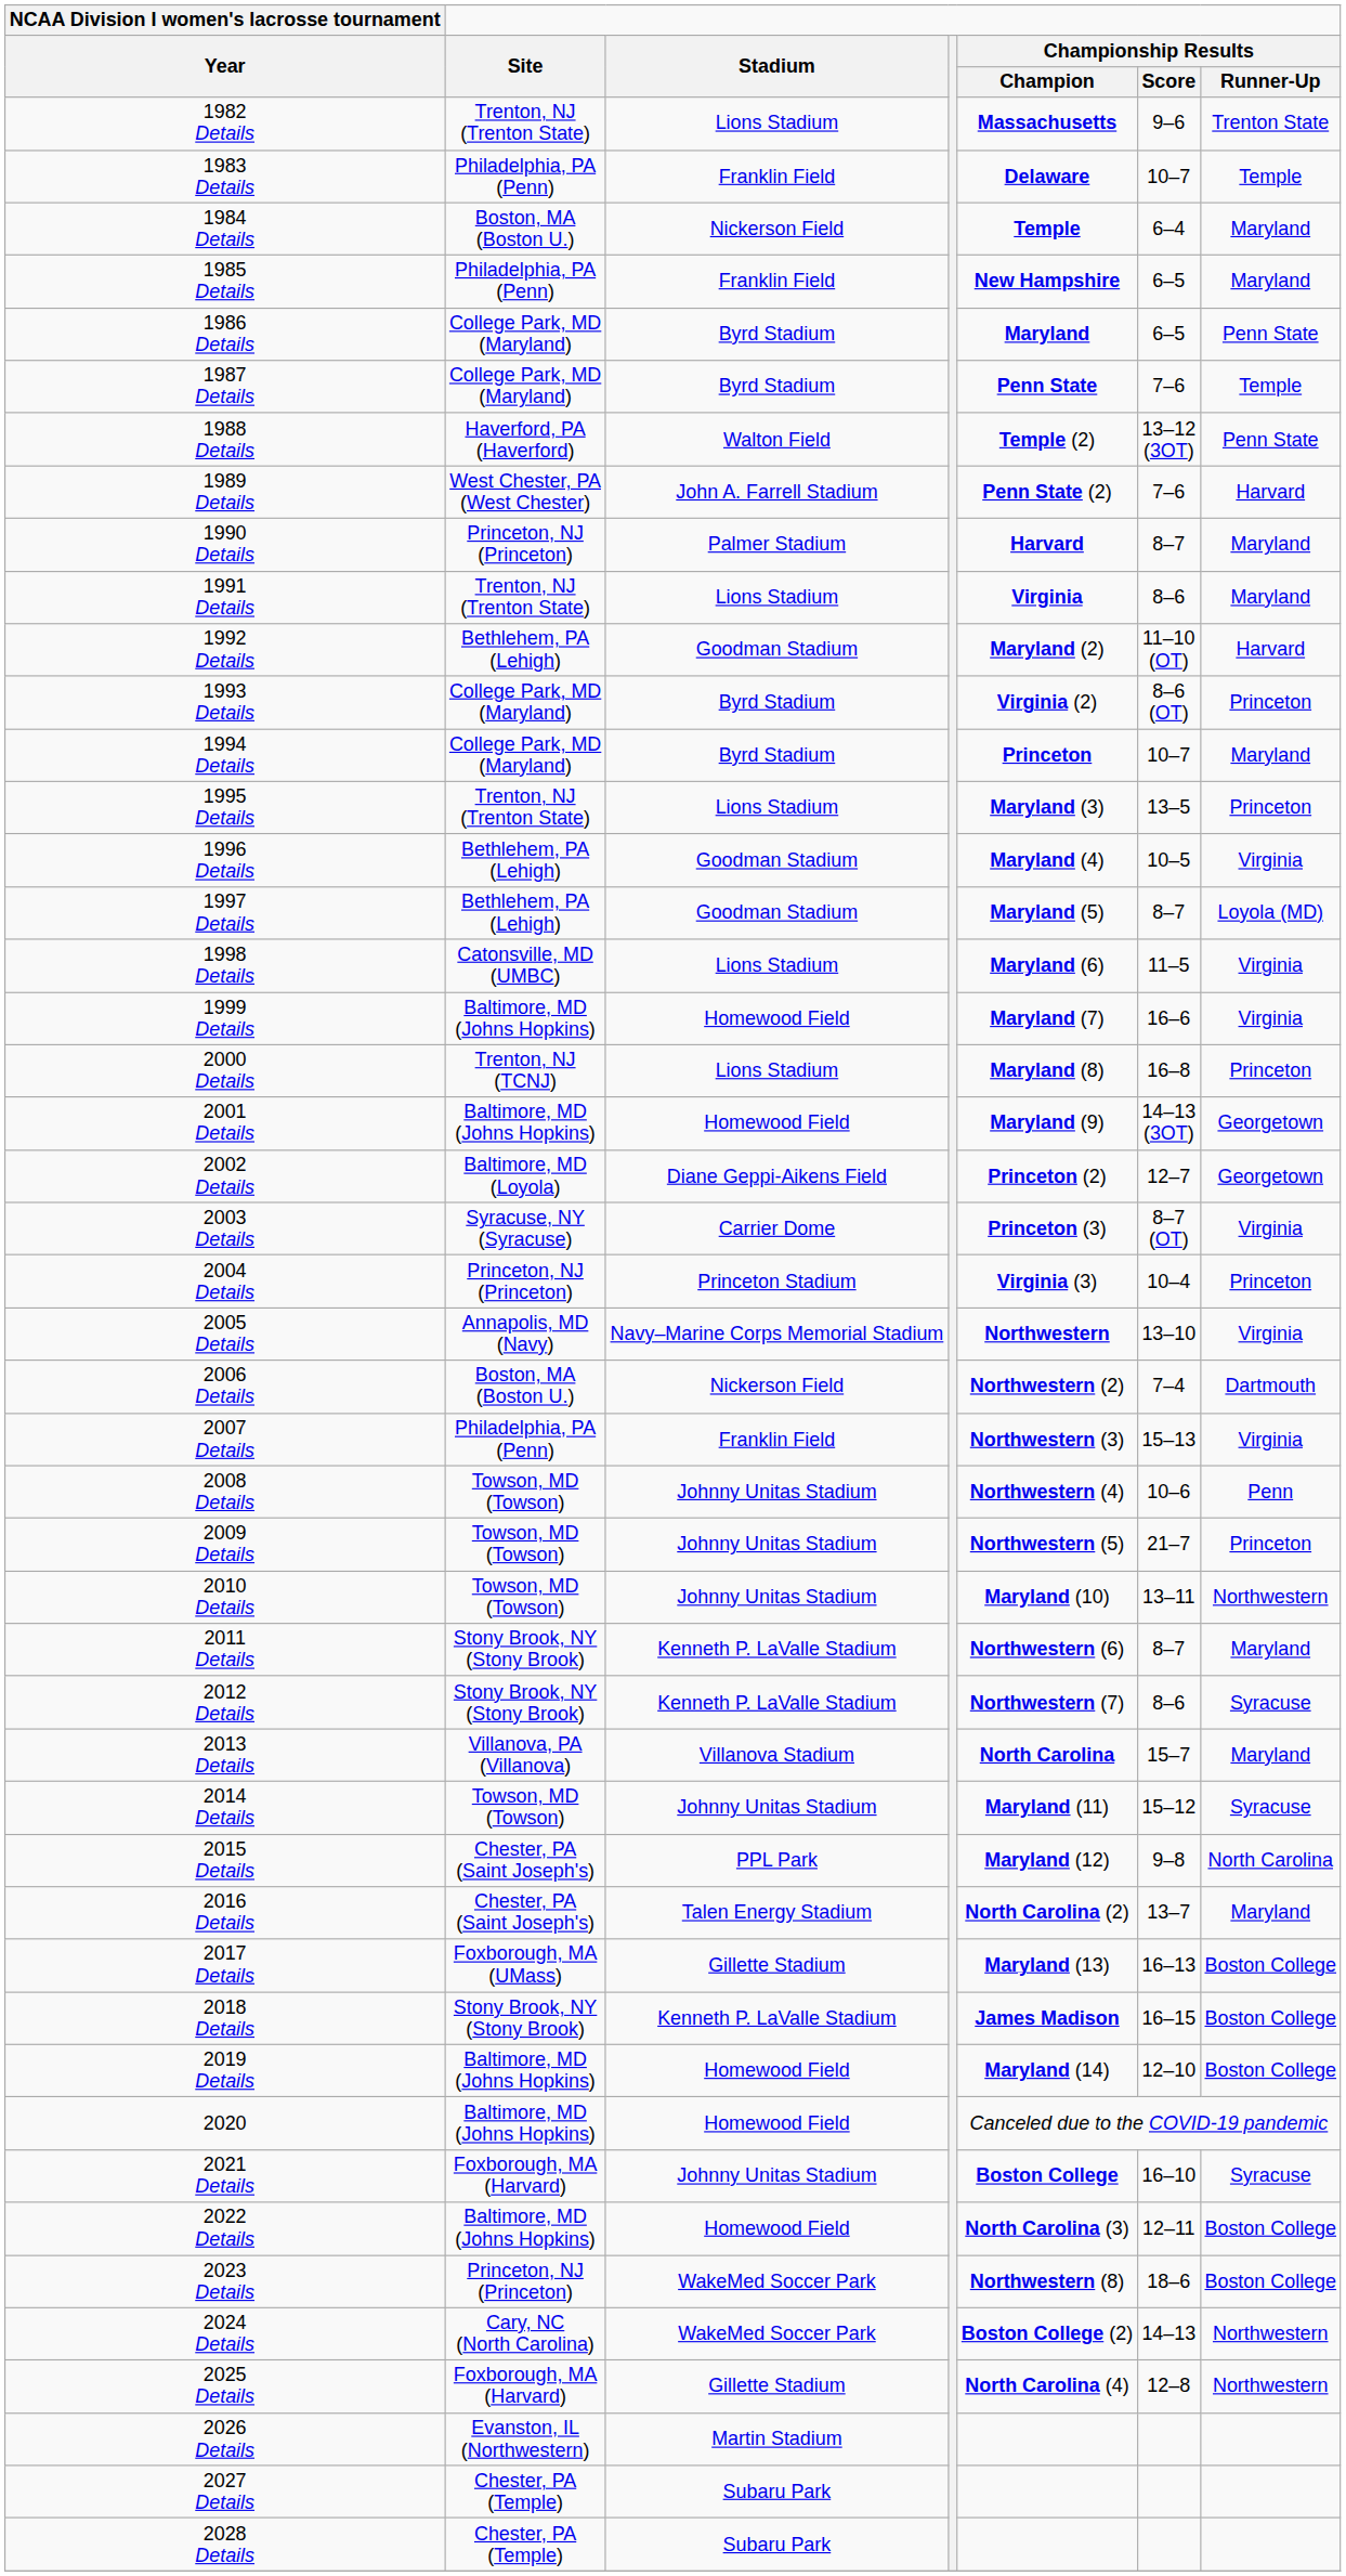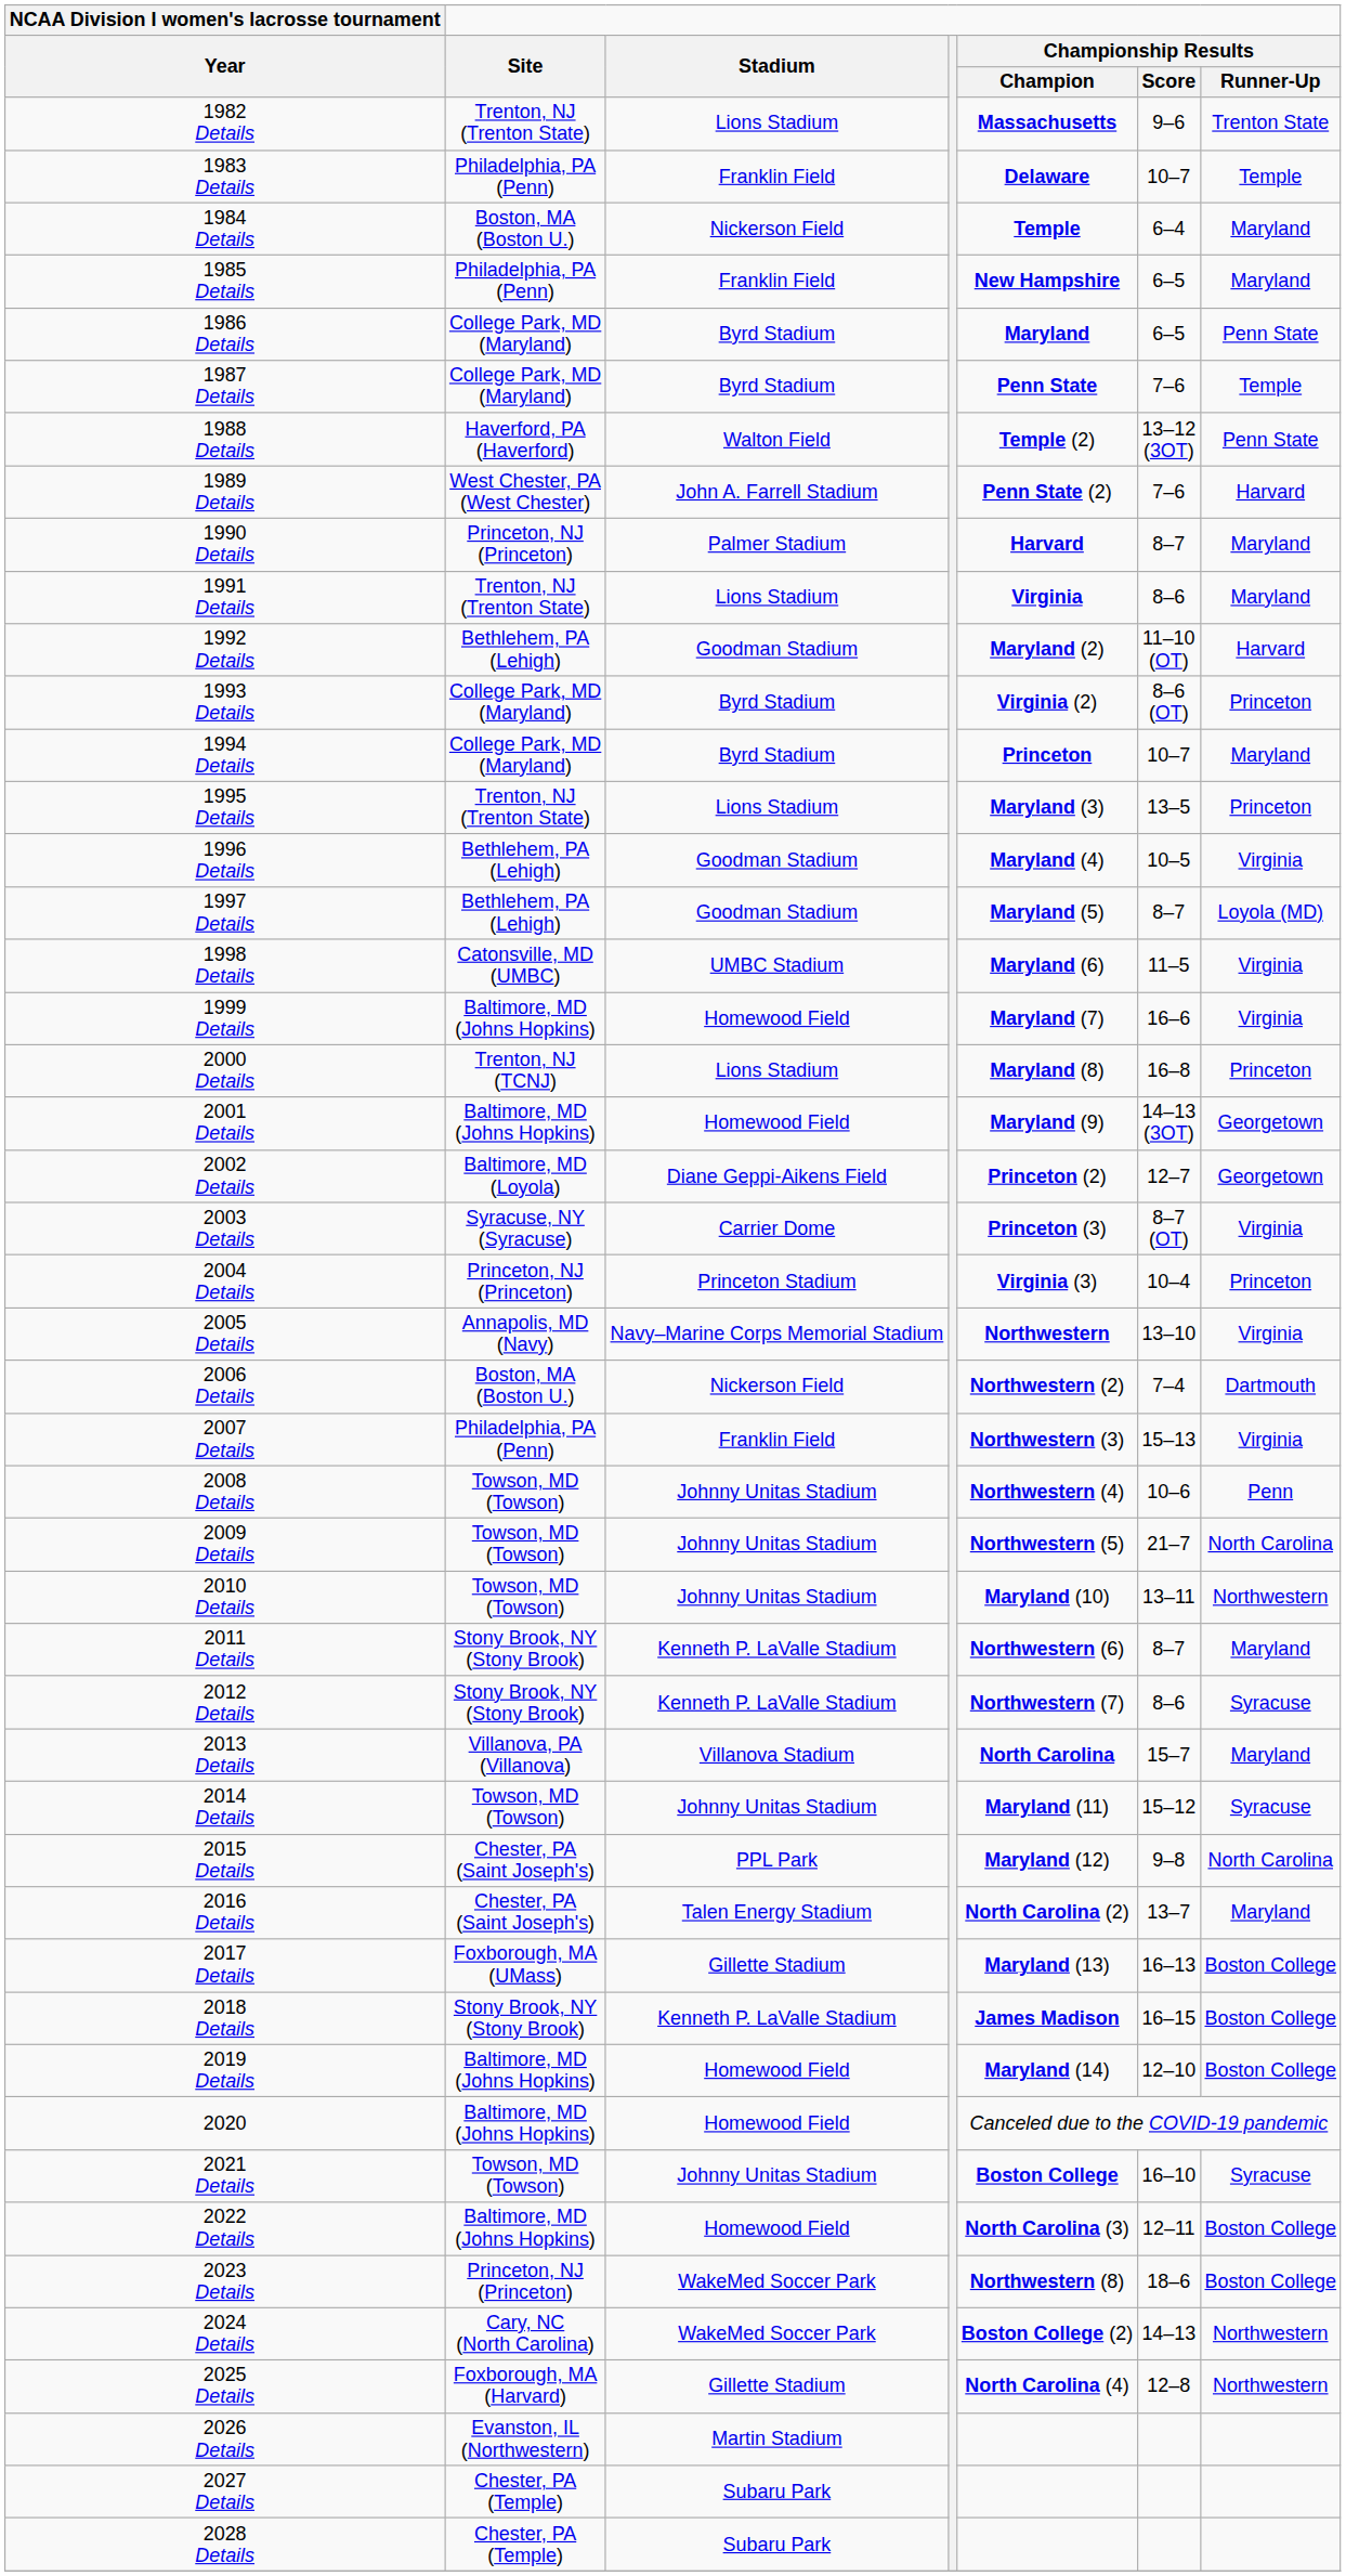1998 Details | Stadium: Lions Stadium -> UMBC Stadium
2009 Details | Championship Results / Runner-Up: Princeton -> North Carolina
2021 Details | Site: Foxborough, MA (Harvard) -> Towson, MD (Towson)
